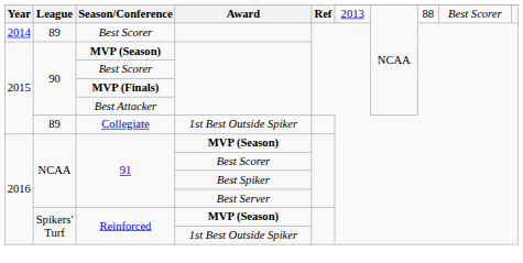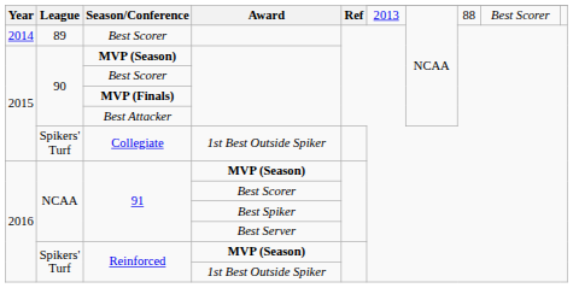Collegiate | League: 89 -> Spikers' Turf
